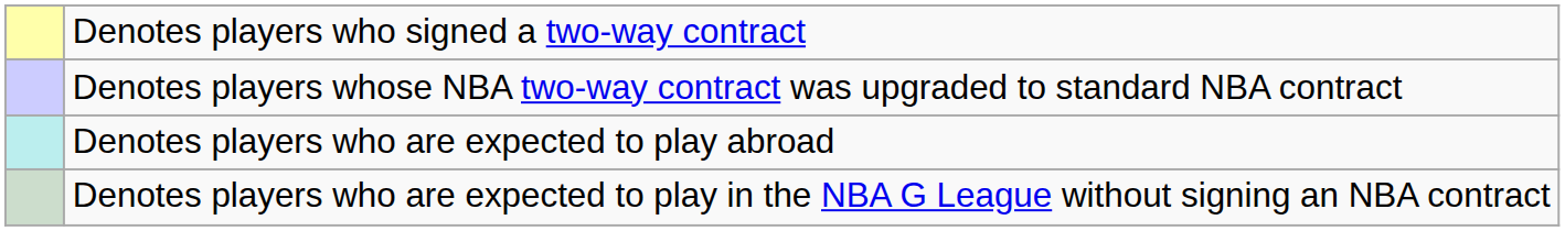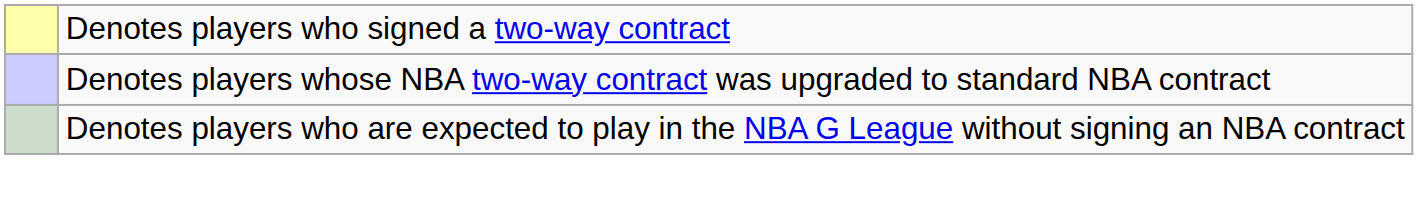- row: Denotes players who are expected to play abroad
